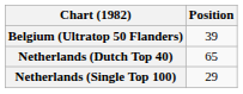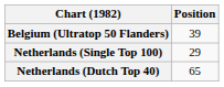rows swapped: Netherlands (Dutch Top 40) <-> Netherlands (Single Top 100)
